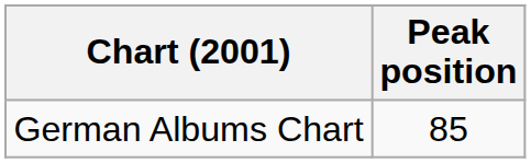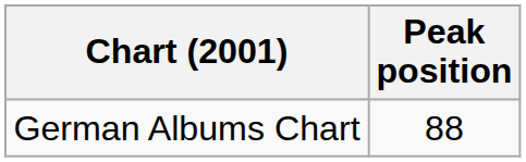German Albums Chart | Peak position: 85 -> 88
